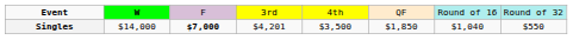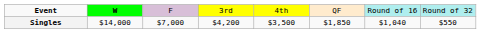Singles | column 3: bold -> normal
Singles | column 4: $4,201 -> $4,200
